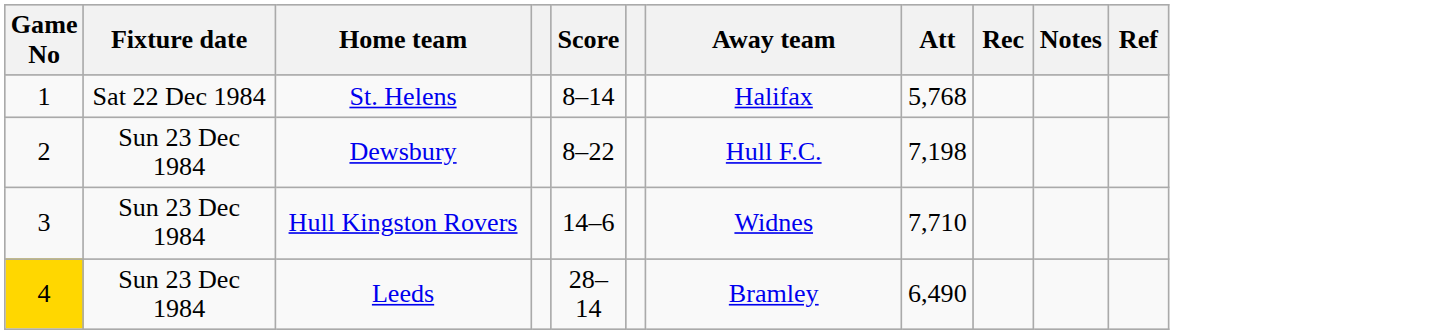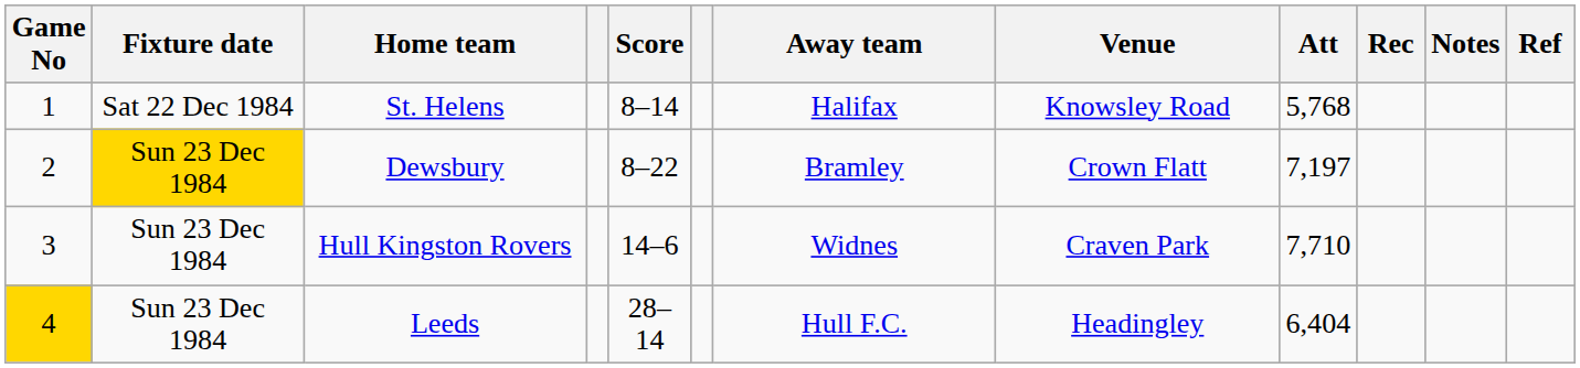+ column: Venue | Knowsley Road | Crown Flatt | Craven Park | Headingley
Dewsbury | Fixture date: no background -> gold background
Dewsbury | Away team: Hull F.C. -> Bramley
Dewsbury | Att: 7,198 -> 7,197
Leeds | Away team: Bramley -> Hull F.C.
Leeds | Att: 6,490 -> 6,404
